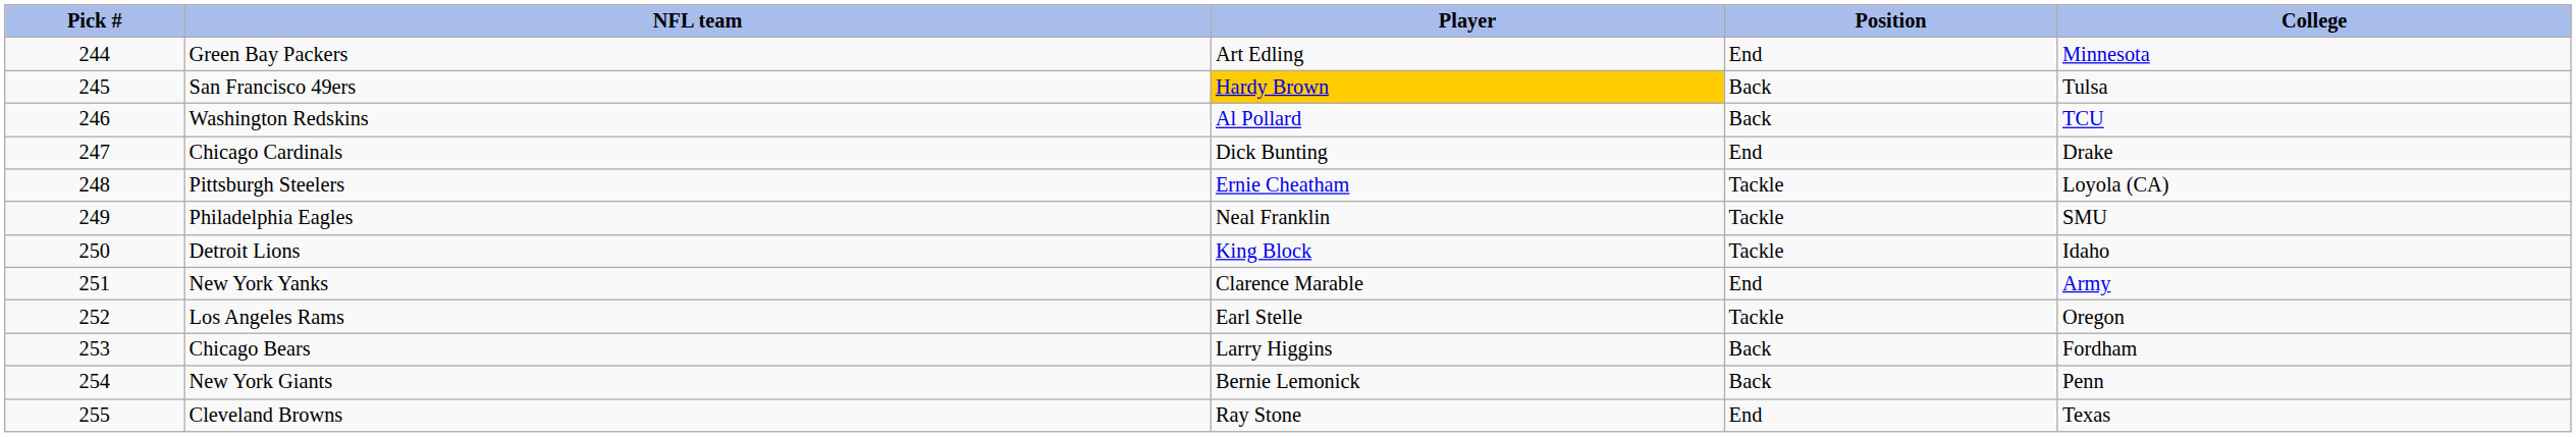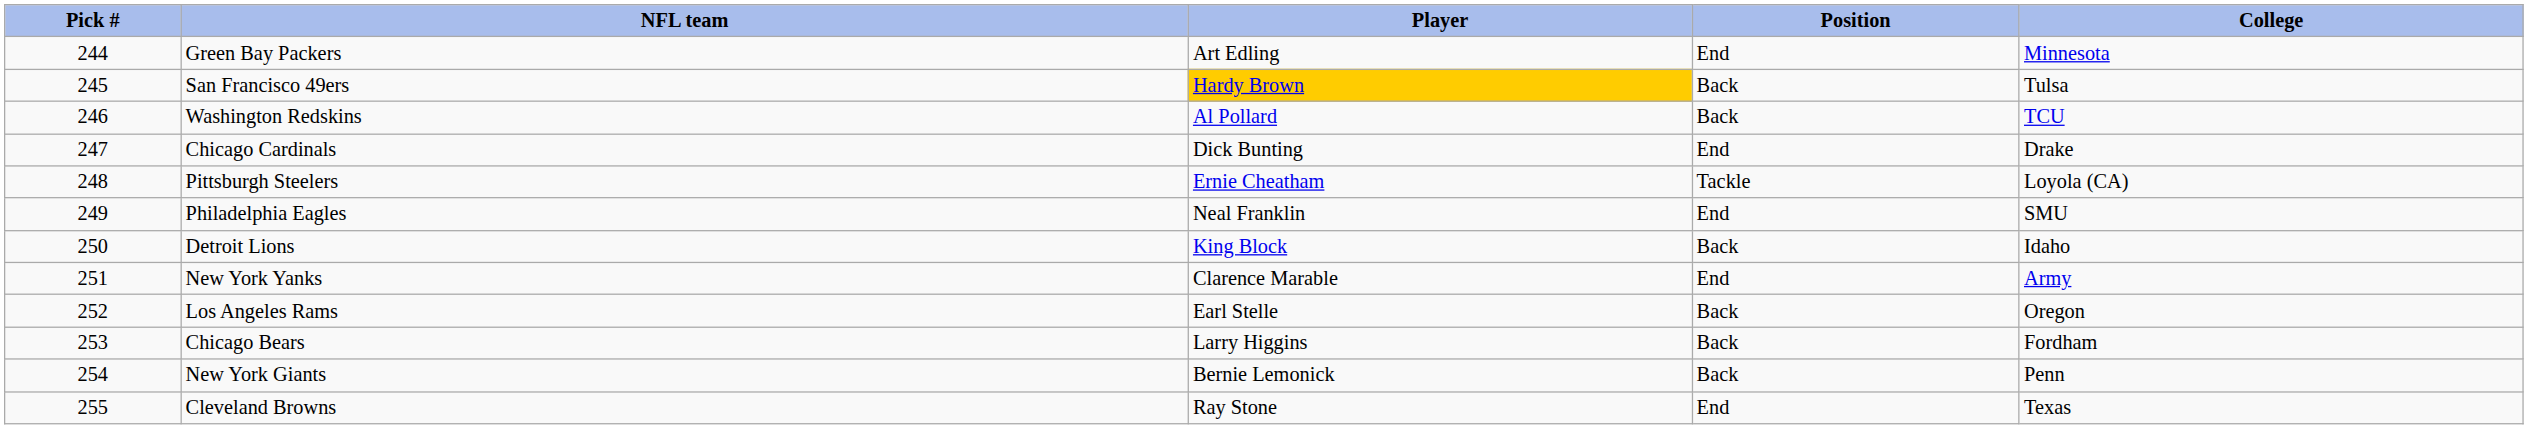Philadelphia Eagles | Position: Tackle -> End
Detroit Lions | Position: Tackle -> Back
Los Angeles Rams | Position: Tackle -> Back
